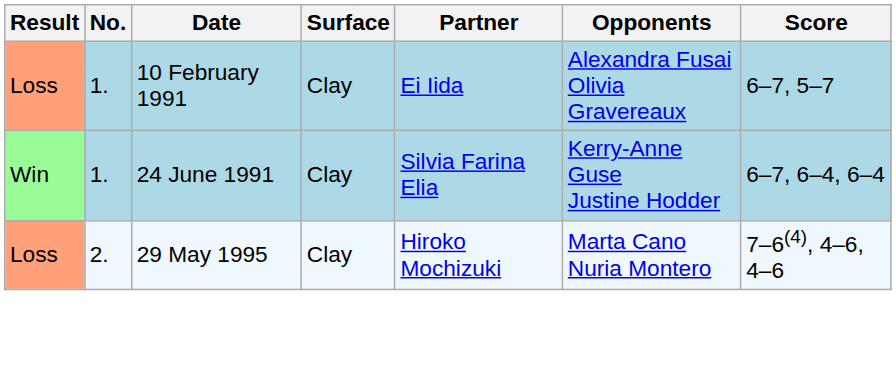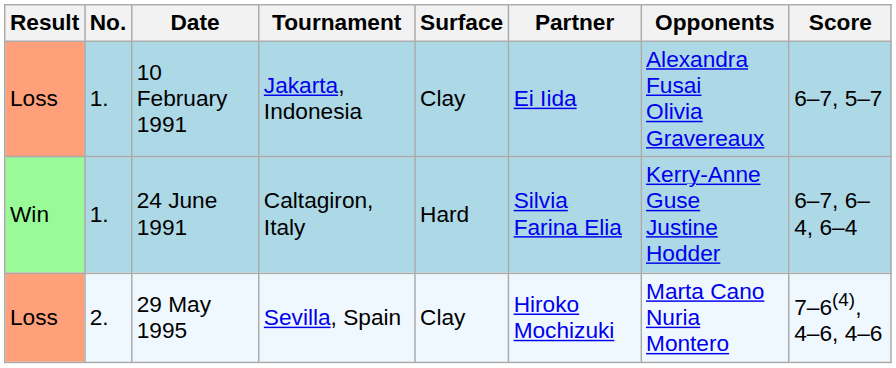+ column: Tournament | Jakarta, Indonesia | Caltagiron, Italy | Sevilla, Spain
24 June 1991 | Surface: Clay -> Hard
